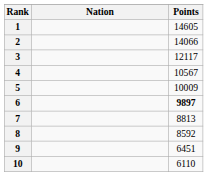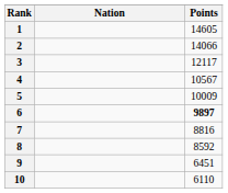7 | Points: 8813 -> 8816
